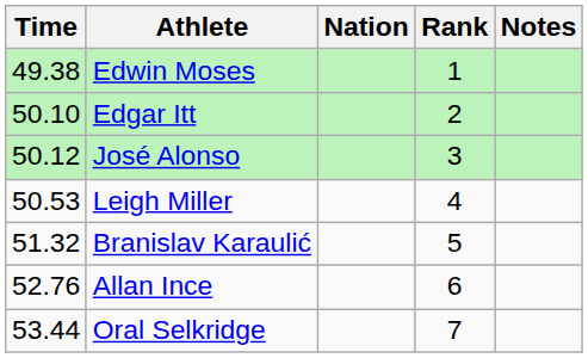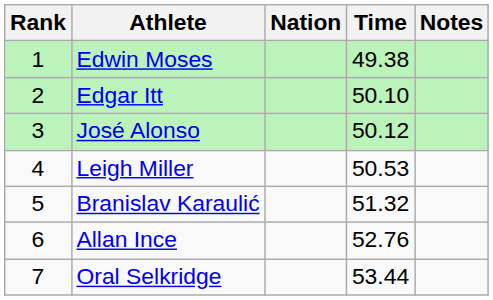columns swapped: Rank <-> Time
